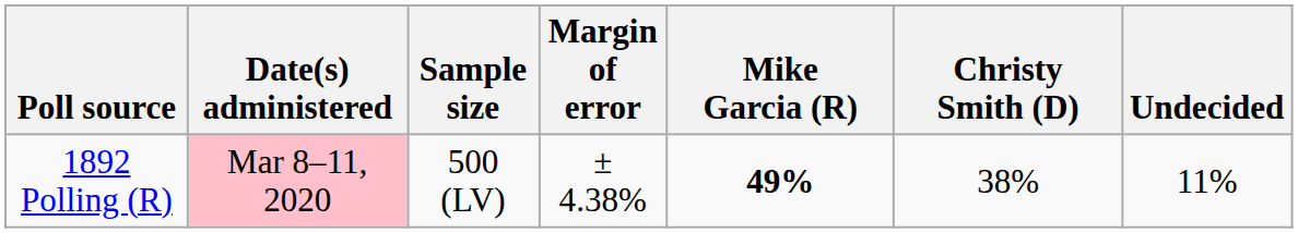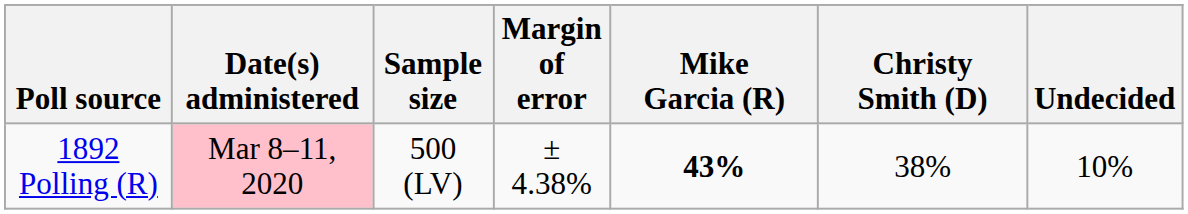1892 Polling (R) | Mike Garcia (R): 49% -> 43%
1892 Polling (R) | Undecided: 11% -> 10%
